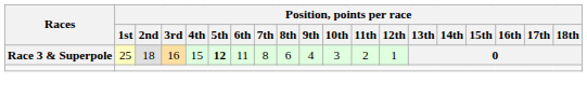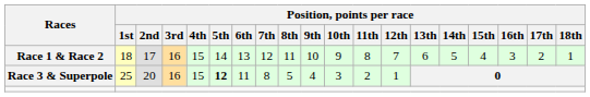+ row: Race 1 & Race 2 | 18 | 17 | 16 | 15 | 14 | 13 | 12 | 11 | 10 | 9 | 8 | 7 | 6 | 5 | 4 | 3 | 2 | 1
Race 3 & Superpole | Position, points per race / 2nd: 18 -> 20
Race 3 & Superpole | Position, points per race / 8th: 6 -> 5
